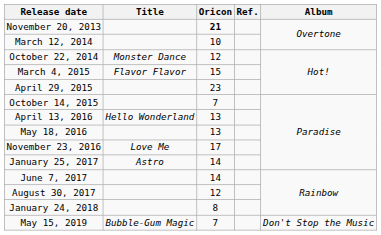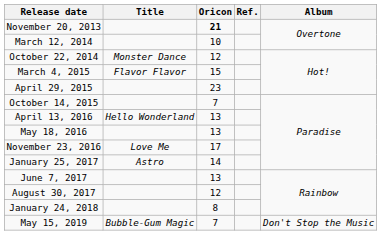June 7, 2017 | Oricon: 14 -> 13
